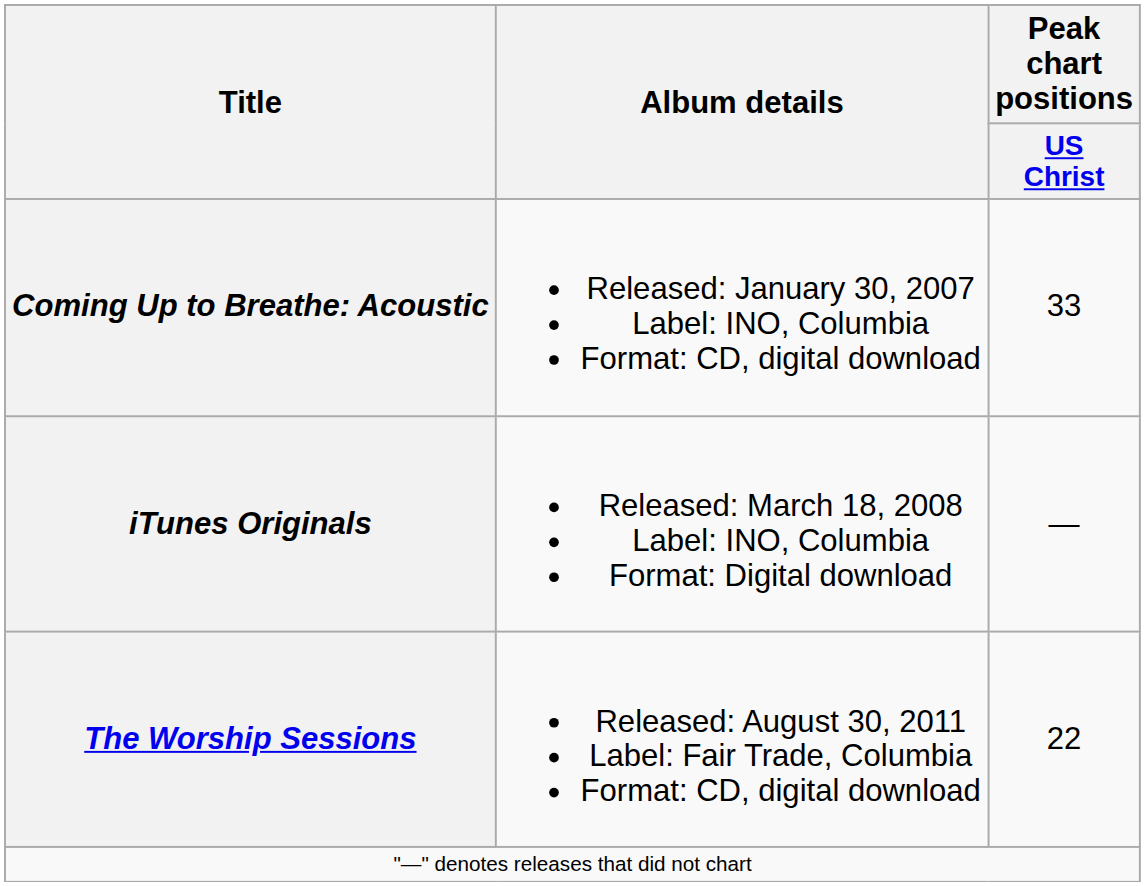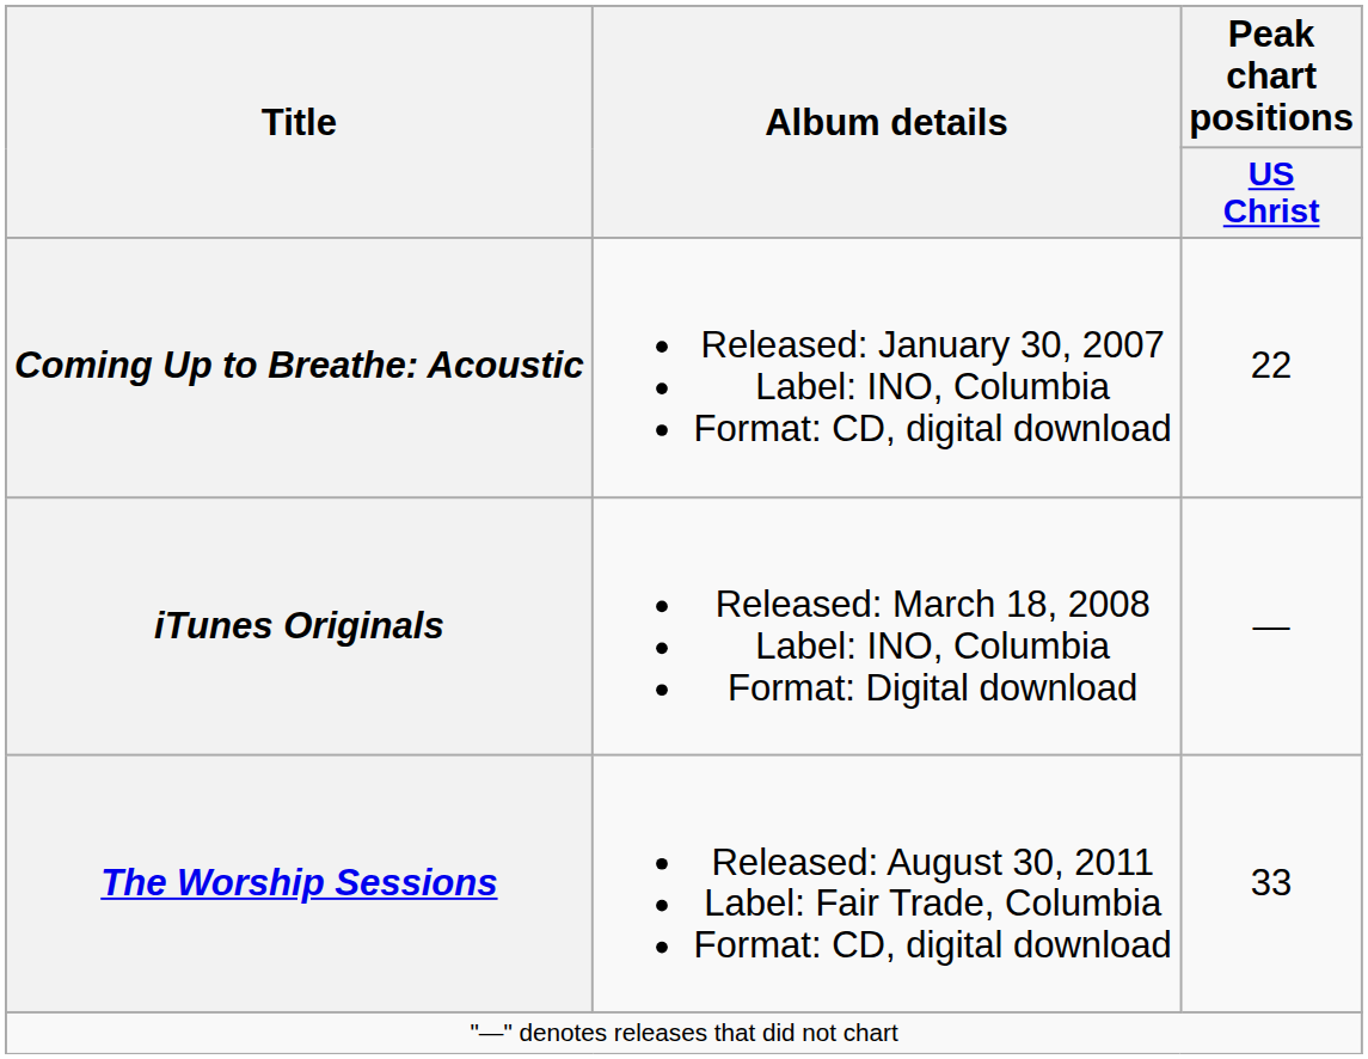Coming Up to Breathe: Acoustic | Peak chart positions / US Christ: 33 -> 22
The Worship Sessions | Peak chart positions / US Christ: 22 -> 33
